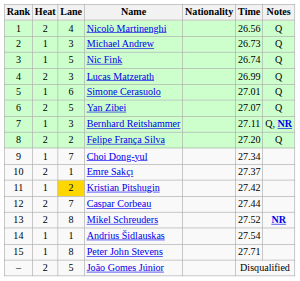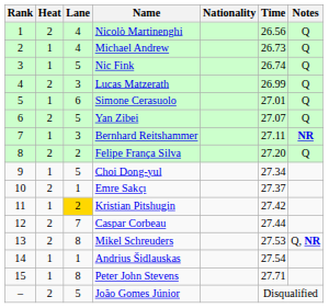Michael Andrew | Lane: 3 -> 4
Bernhard Reitshammer | Notes: Q, NR -> NR
Choi Dong-yul | Lane: 7 -> 5
Mikel Schreuders | Time: 27.52 -> 27.53
Mikel Schreuders | Notes: NR -> Q, NR
